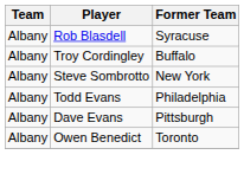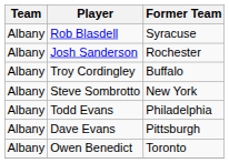+ row: Albany | Josh Sanderson | Rochester
